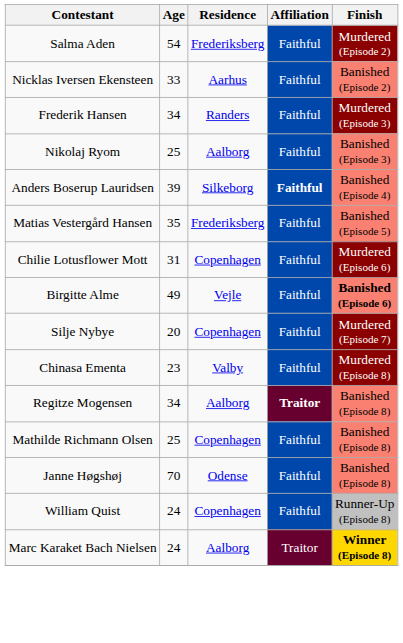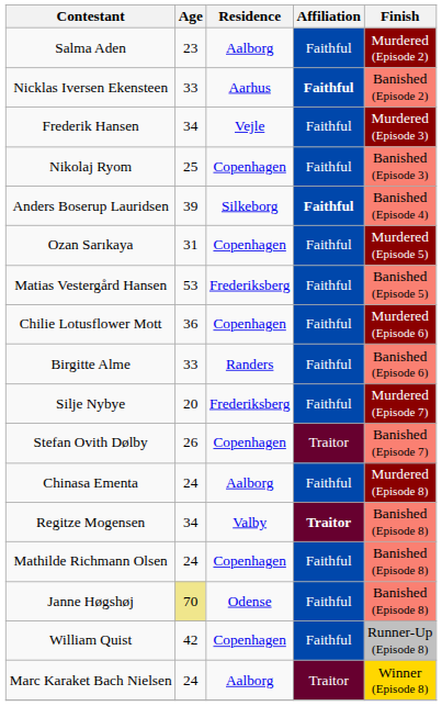Salma Aden | Age: 54 -> 23
Salma Aden | Residence: Frederiksberg -> Aalborg
Nicklas Iversen Ekensteen | Affiliation: normal -> bold
Frederik Hansen | Residence: Randers -> Vejle
Nikolaj Ryom | Residence: Aalborg -> Copenhagen
+ row: Ozan Sarıkaya | 31 | Copenhagen | Faithful | Murdered (Episode 5)
Matias Vestergård Hansen | Age: 35 -> 53
Chilie Lotusflower Mott | Age: 31 -> 36
Birgitte Alme | Age: 49 -> 33
Birgitte Alme | Residence: Vejle -> Randers
Birgitte Alme | Finish: bold -> normal
Silje Nybye | Residence: Copenhagen -> Frederiksberg
+ row: Stefan Ovith Dølby | 26 | Copenhagen | Traitor | Banished (Episode 7)
Chinasa Ementa | Age: 23 -> 24
Chinasa Ementa | Residence: Valby -> Aalborg
Regitze Mogensen | Residence: Aalborg -> Valby
Mathilde Richmann Olsen | Age: 25 -> 24
Janne Høgshøj | Age: no background -> khaki background
William Quist | Age: 24 -> 42
Marc Karaket Bach Nielsen | Finish: bold -> normal
